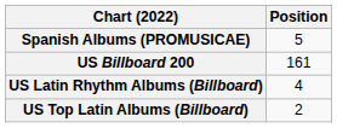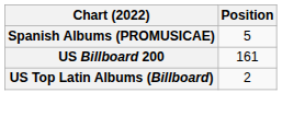- row: US Latin Rhythm Albums (Billboard) | 4
